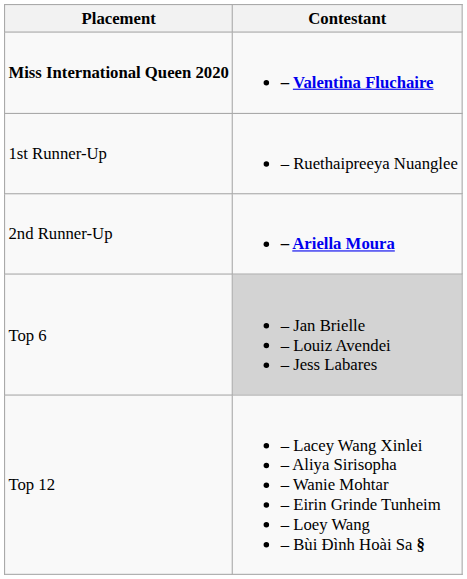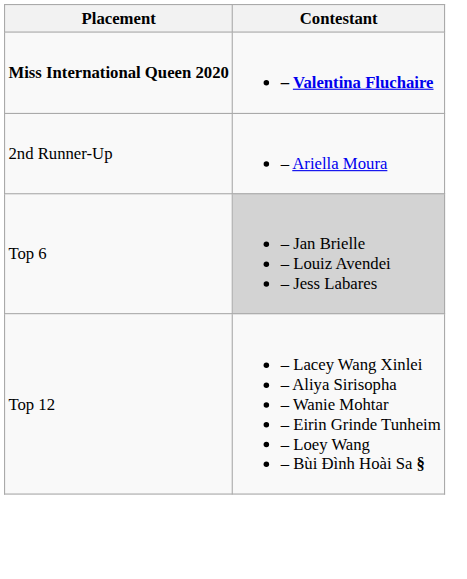- row: 1st Runner-Up | – Ruethaipreeya Nuanglee
2nd Runner-Up | Contestant: bold -> normal
